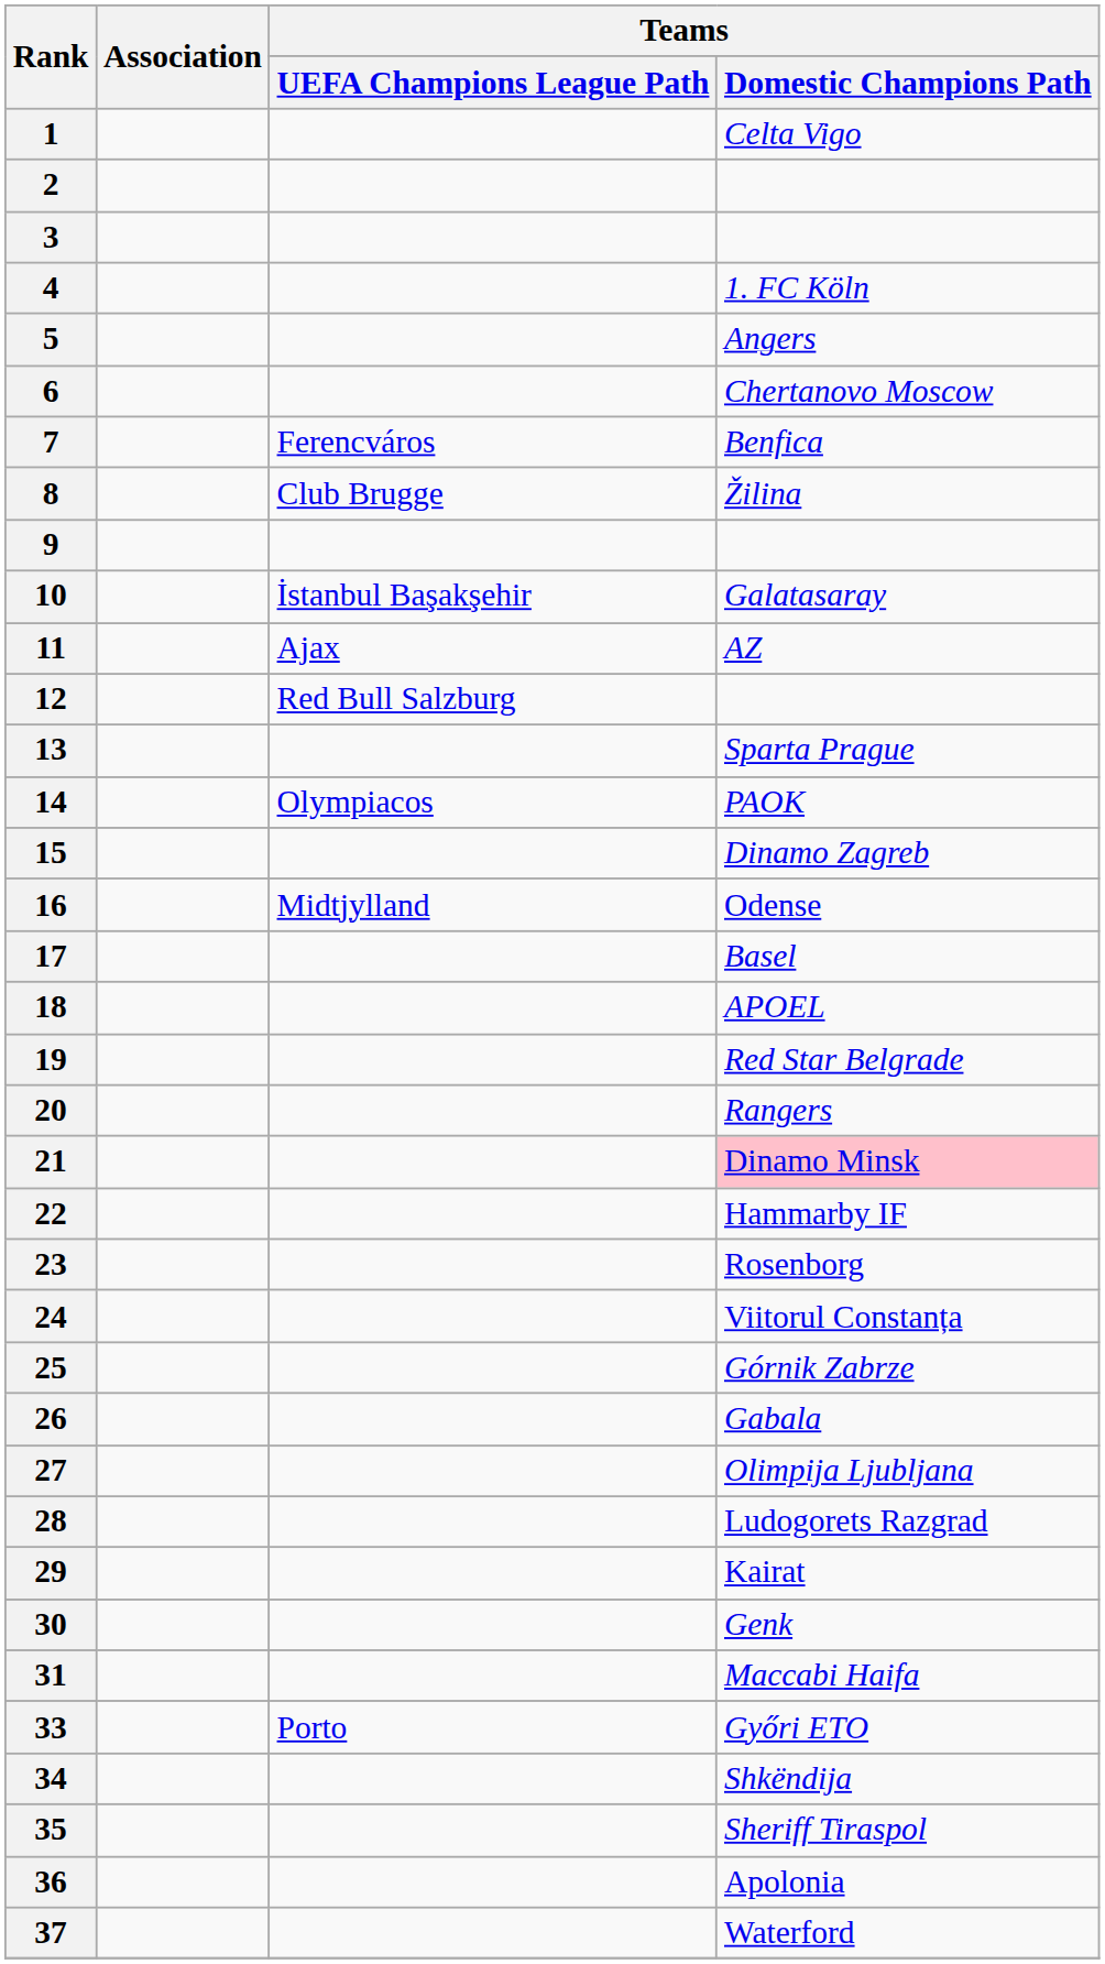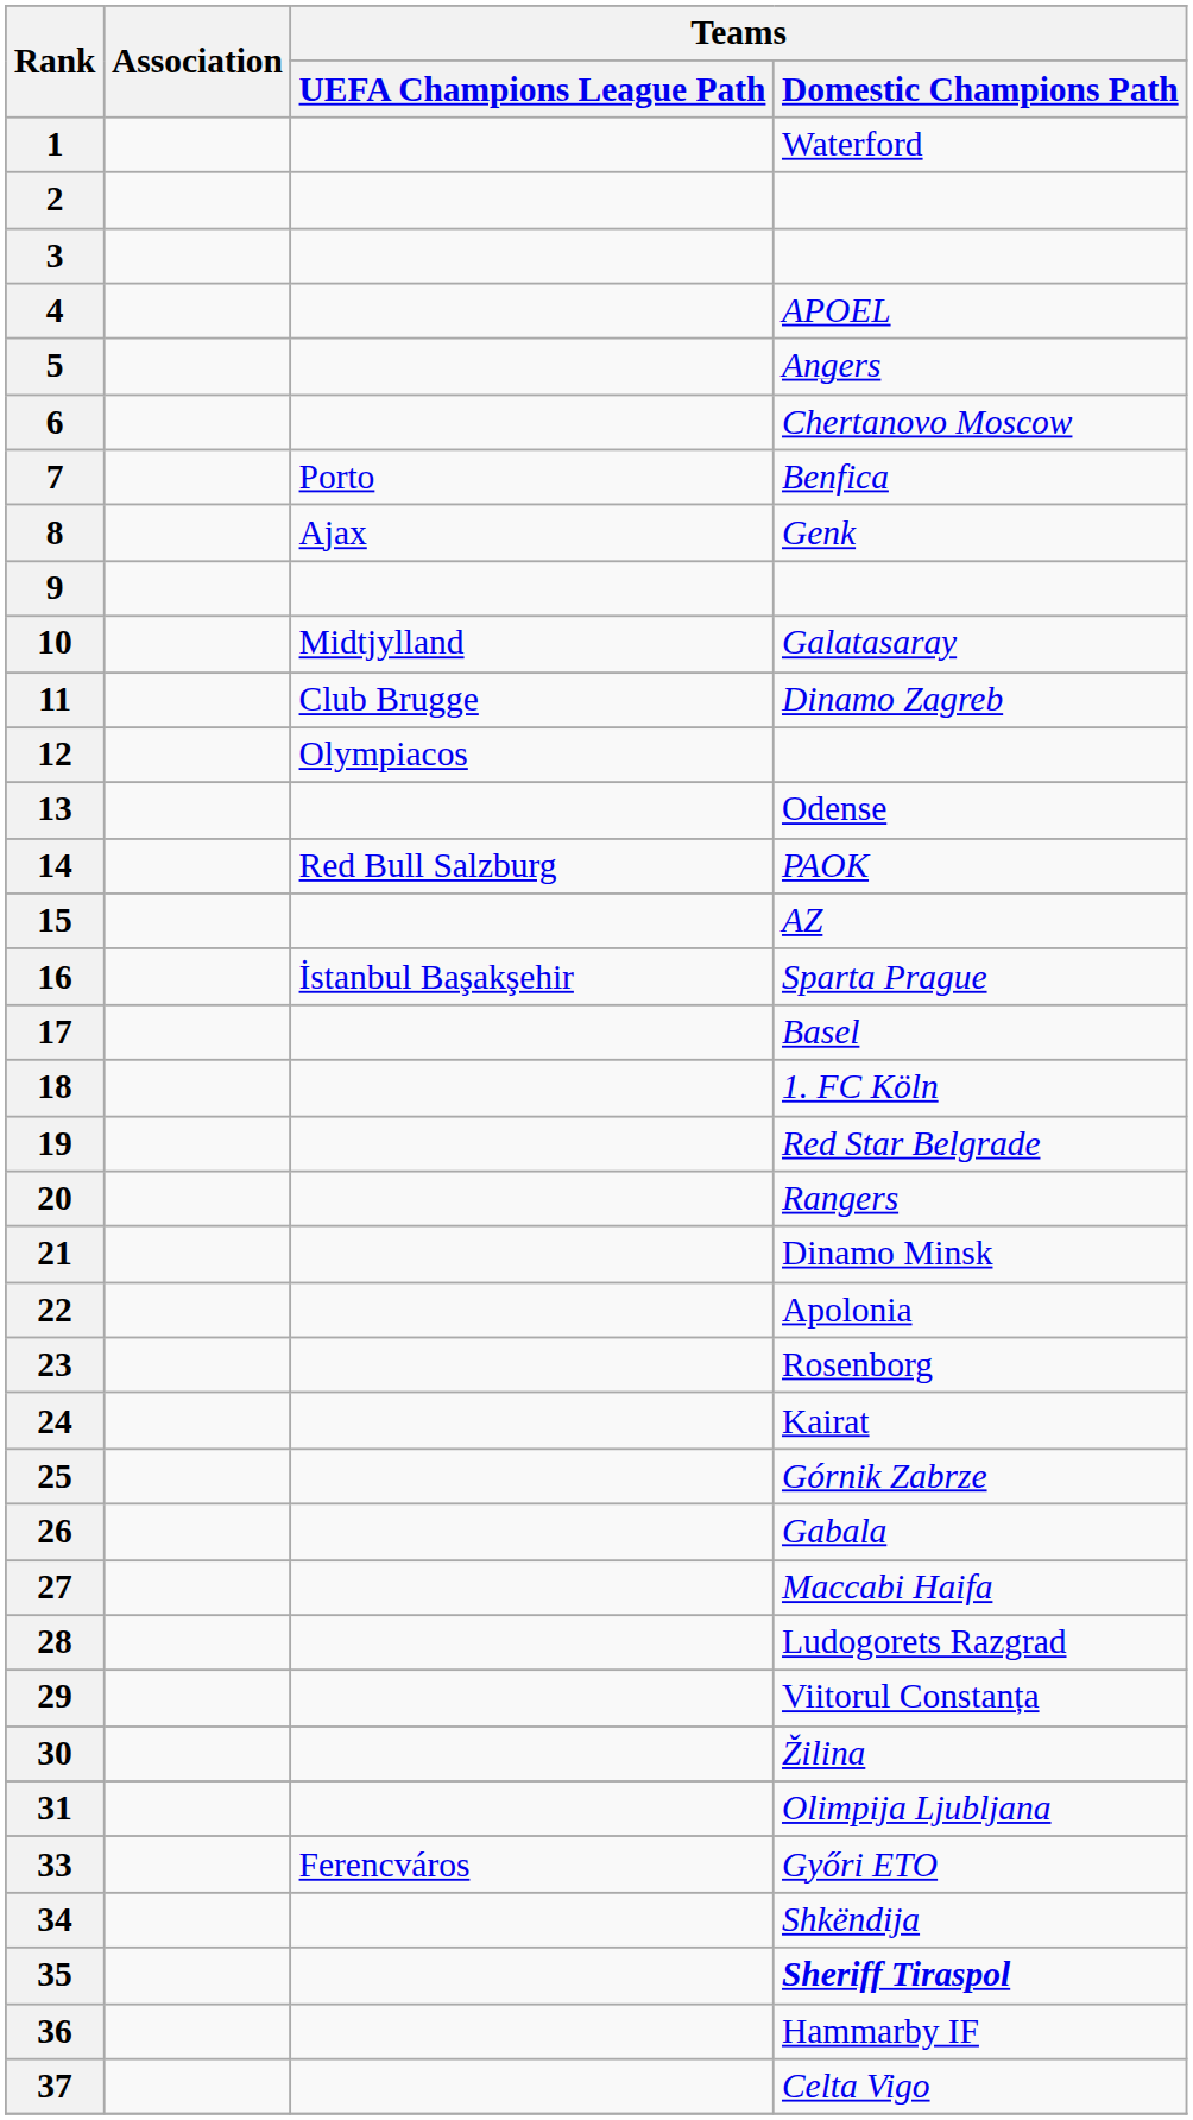1 | Teams / Domestic Champions Path: Celta Vigo -> Waterford
4 | Teams / Domestic Champions Path: 1. FC Köln -> APOEL
7 | Teams / UEFA Champions League Path: Ferencváros -> Porto
8 | Teams / UEFA Champions League Path: Club Brugge -> Ajax
8 | Teams / Domestic Champions Path: Žilina -> Genk
10 | Teams / UEFA Champions League Path: İstanbul Başakşehir -> Midtjylland
11 | Teams / UEFA Champions League Path: Ajax -> Club Brugge
11 | Teams / Domestic Champions Path: AZ -> Dinamo Zagreb
12 | Teams / UEFA Champions League Path: Red Bull Salzburg -> Olympiacos
13 | Teams / Domestic Champions Path: Sparta Prague -> Odense
14 | Teams / UEFA Champions League Path: Olympiacos -> Red Bull Salzburg
15 | Teams / Domestic Champions Path: Dinamo Zagreb -> AZ
16 | Teams / UEFA Champions League Path: Midtjylland -> İstanbul Başakşehir
16 | Teams / Domestic Champions Path: Odense -> Sparta Prague
18 | Teams / Domestic Champions Path: APOEL -> 1. FC Köln
21 | Teams / Domestic Champions Path: pink background -> no background
22 | Teams / Domestic Champions Path: Hammarby IF -> Apolonia
24 | Teams / Domestic Champions Path: Viitorul Constanța -> Kairat
27 | Teams / Domestic Champions Path: Olimpija Ljubljana -> Maccabi Haifa
29 | Teams / Domestic Champions Path: Kairat -> Viitorul Constanța
30 | Teams / Domestic Champions Path: Genk -> Žilina
31 | Teams / Domestic Champions Path: Maccabi Haifa -> Olimpija Ljubljana
33 | Teams / UEFA Champions League Path: Porto -> Ferencváros
35 | Teams / Domestic Champions Path: normal -> bold
36 | Teams / Domestic Champions Path: Apolonia -> Hammarby IF
37 | Teams / Domestic Champions Path: Waterford -> Celta Vigo
